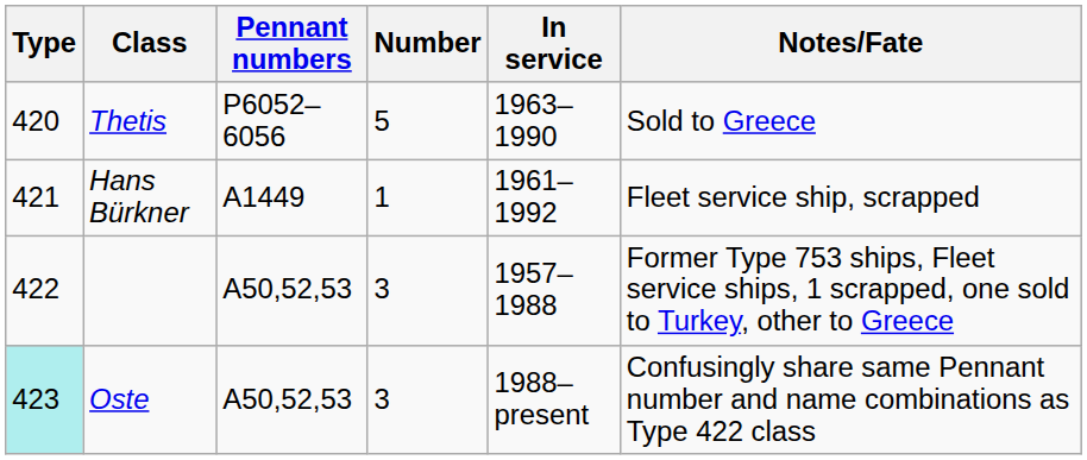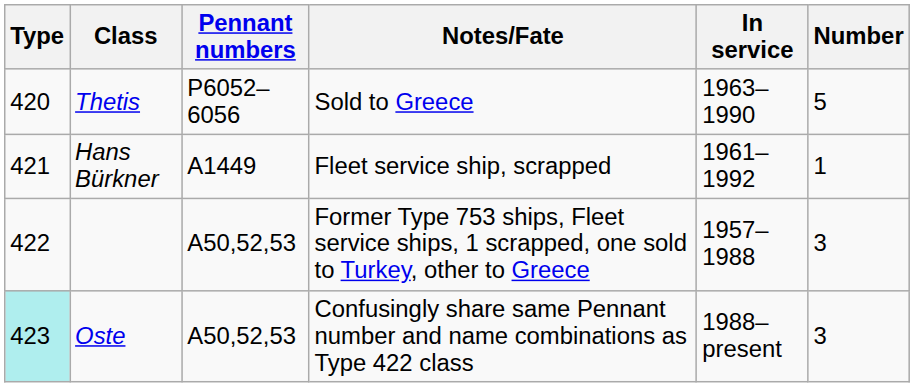columns swapped: Number <-> Notes/Fate
